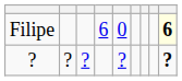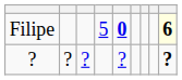Filipe | column 4: 6 -> 5
Filipe | column 5: normal -> bold
